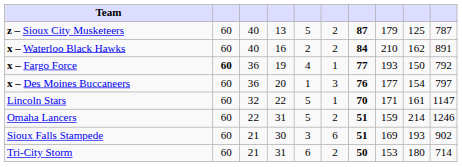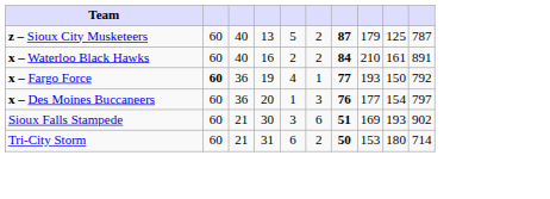x – Waterloo Black Hawks | column 9: 162 -> 161
- row: Lincoln Stars | 60 | 32 | 22 | 5 | 1 | 70 | 171 | 161 | 1147
- row: Omaha Lancers | 60 | 22 | 31 | 5 | 2 | 51 | 159 | 214 | 1246
